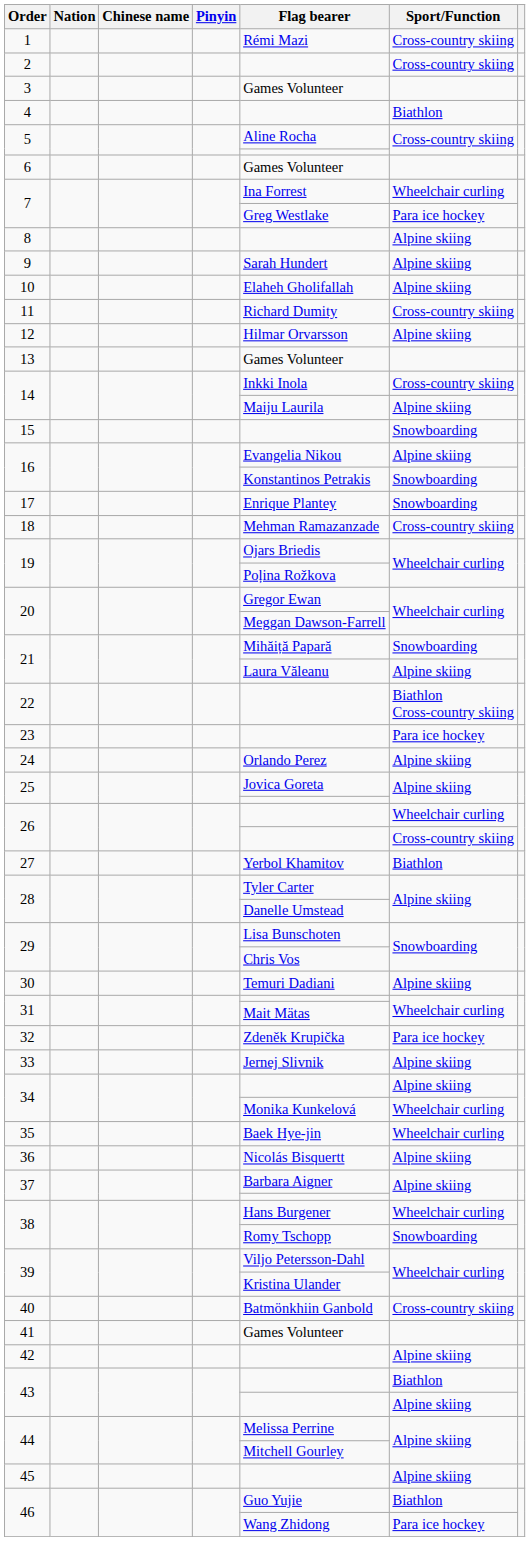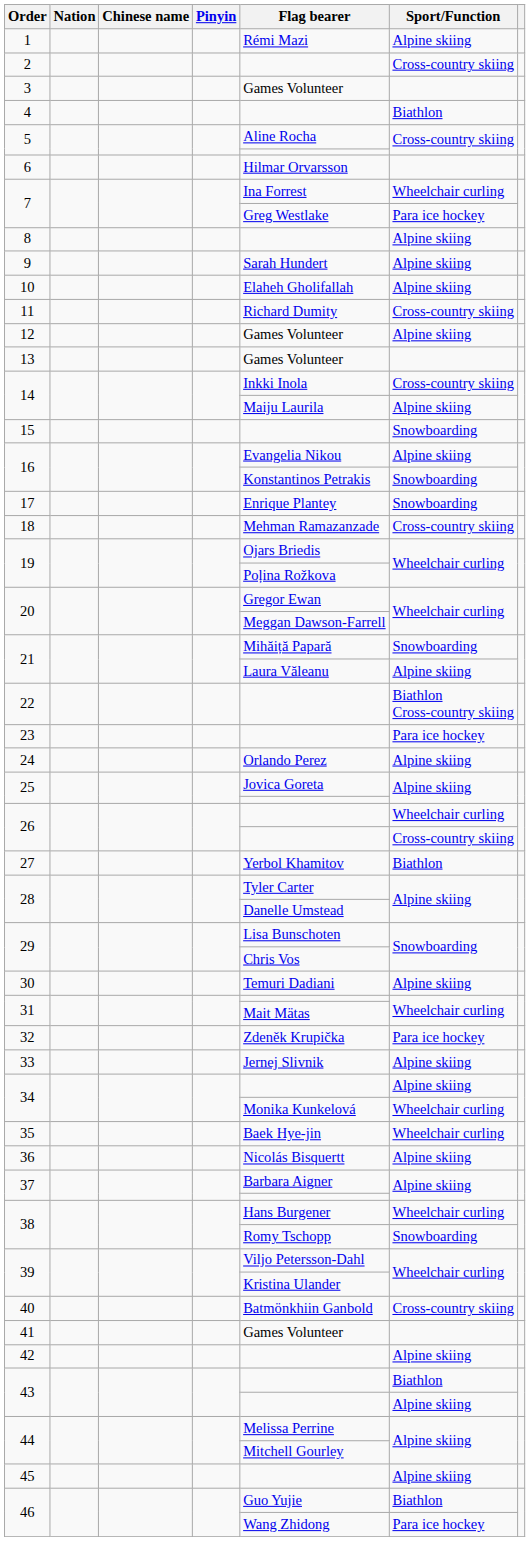1 | Sport/Function: Cross-country skiing -> Alpine skiing
6 | Flag bearer: Games Volunteer -> Hilmar Orvarsson
12 | Flag bearer: Hilmar Orvarsson -> Games Volunteer
